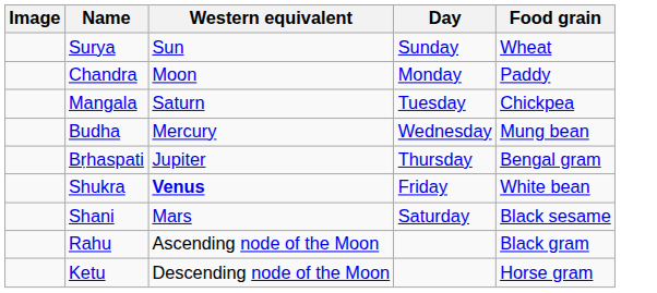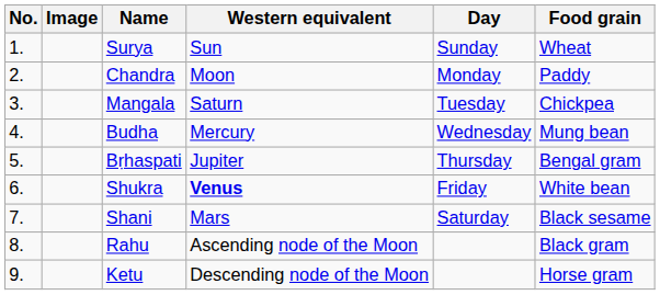+ column: No. | 1. | 2. | 3. | 4. | 5. | 6. | 7. | 8. | 9.
